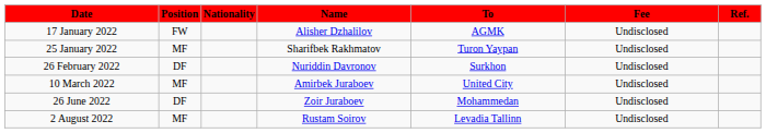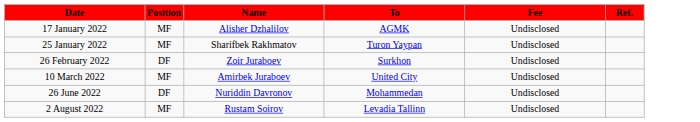- column: Nationality
17 January 2022 | Position: FW -> MF
26 February 2022 | Name: Nuriddin Davronov -> Zoir Juraboev
26 June 2022 | Name: Zoir Juraboev -> Nuriddin Davronov
